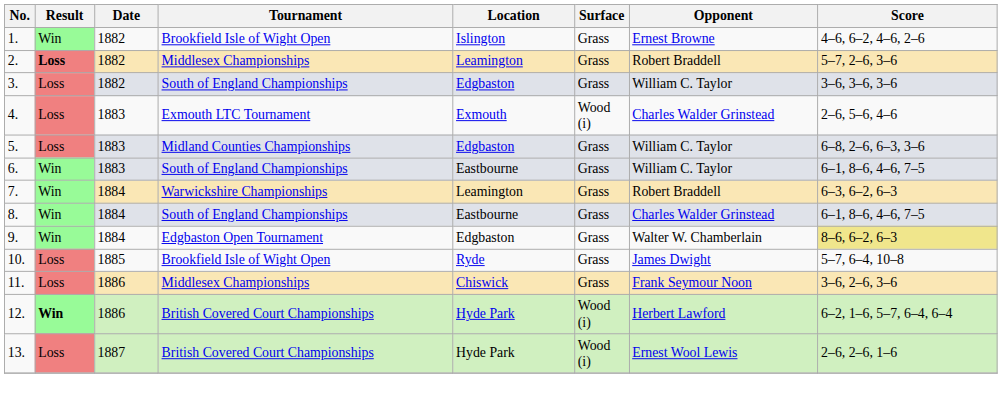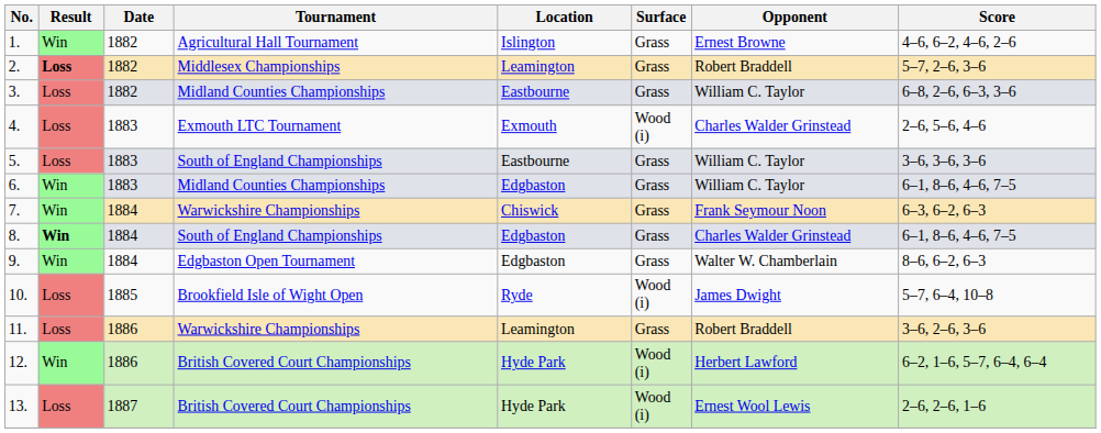1. | Tournament: Brookfield Isle of Wight Open -> Agricultural Hall Tournament
3. | Tournament: South of England Championships -> Midland Counties Championships
3. | Location: Edgbaston -> Eastbourne
3. | Score: 3–6, 3–6, 3–6 -> 6–8, 2–6, 6–3, 3–6
5. | Tournament: Midland Counties Championships -> South of England Championships
5. | Location: Edgbaston -> Eastbourne
5. | Score: 6–8, 2–6, 6–3, 3–6 -> 3–6, 3–6, 3–6
6. | Tournament: South of England Championships -> Midland Counties Championships
6. | Location: Eastbourne -> Edgbaston
7. | Location: Leamington -> Chiswick
7. | Opponent: Robert Braddell -> Frank Seymour Noon
8. | Result: normal -> bold
8. | Location: Eastbourne -> Edgbaston
9. | Score: khaki background -> no background
10. | Surface: Grass -> Wood (i)
11. | Tournament: Middlesex Championships -> Warwickshire Championships
11. | Location: Chiswick -> Leamington
11. | Opponent: Frank Seymour Noon -> Robert Braddell
12. | Result: bold -> normal
